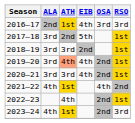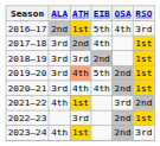2016–17 | EIB: 4th -> 5th
2016–17 | OSA: 3rd -> 4th
2017–18 | EIB: 5th -> 4th
2019–20 | EIB: 4th -> 5th
2020–21 | ATH: 3rd -> 4th
2021–22 | OSA: 4th -> 3rd
2022–23 | ATH: 4th -> 3rd
